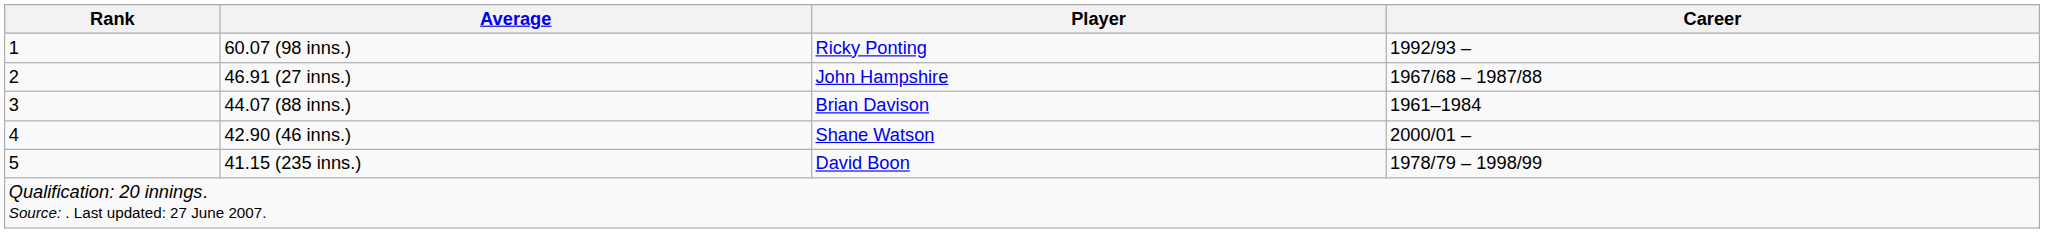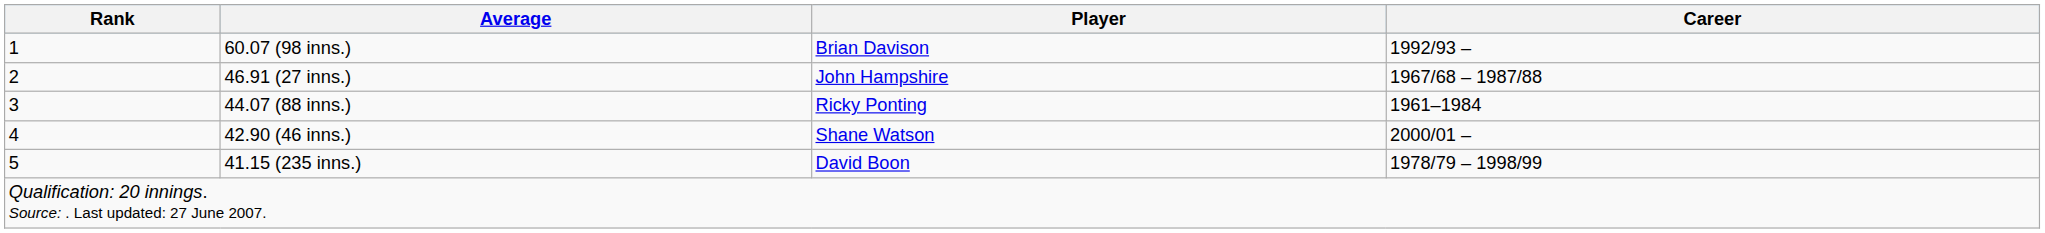60.07 (98 inns.) | Player: Ricky Ponting -> Brian Davison
44.07 (88 inns.) | Player: Brian Davison -> Ricky Ponting
